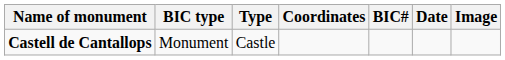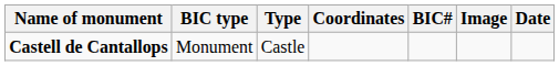columns swapped: Date <-> Image
